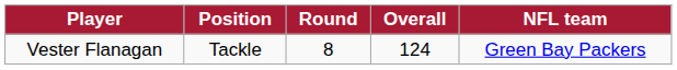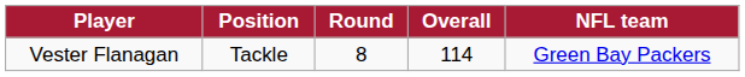Vester Flanagan | Overall: 124 -> 114
